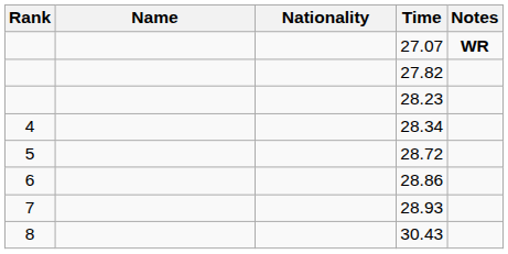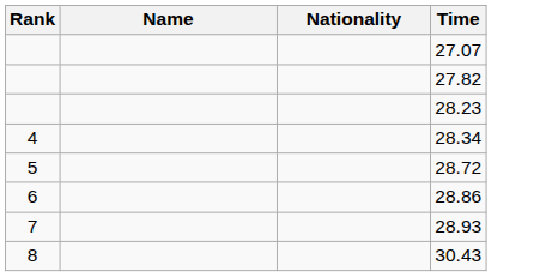- column: Notes | WR
